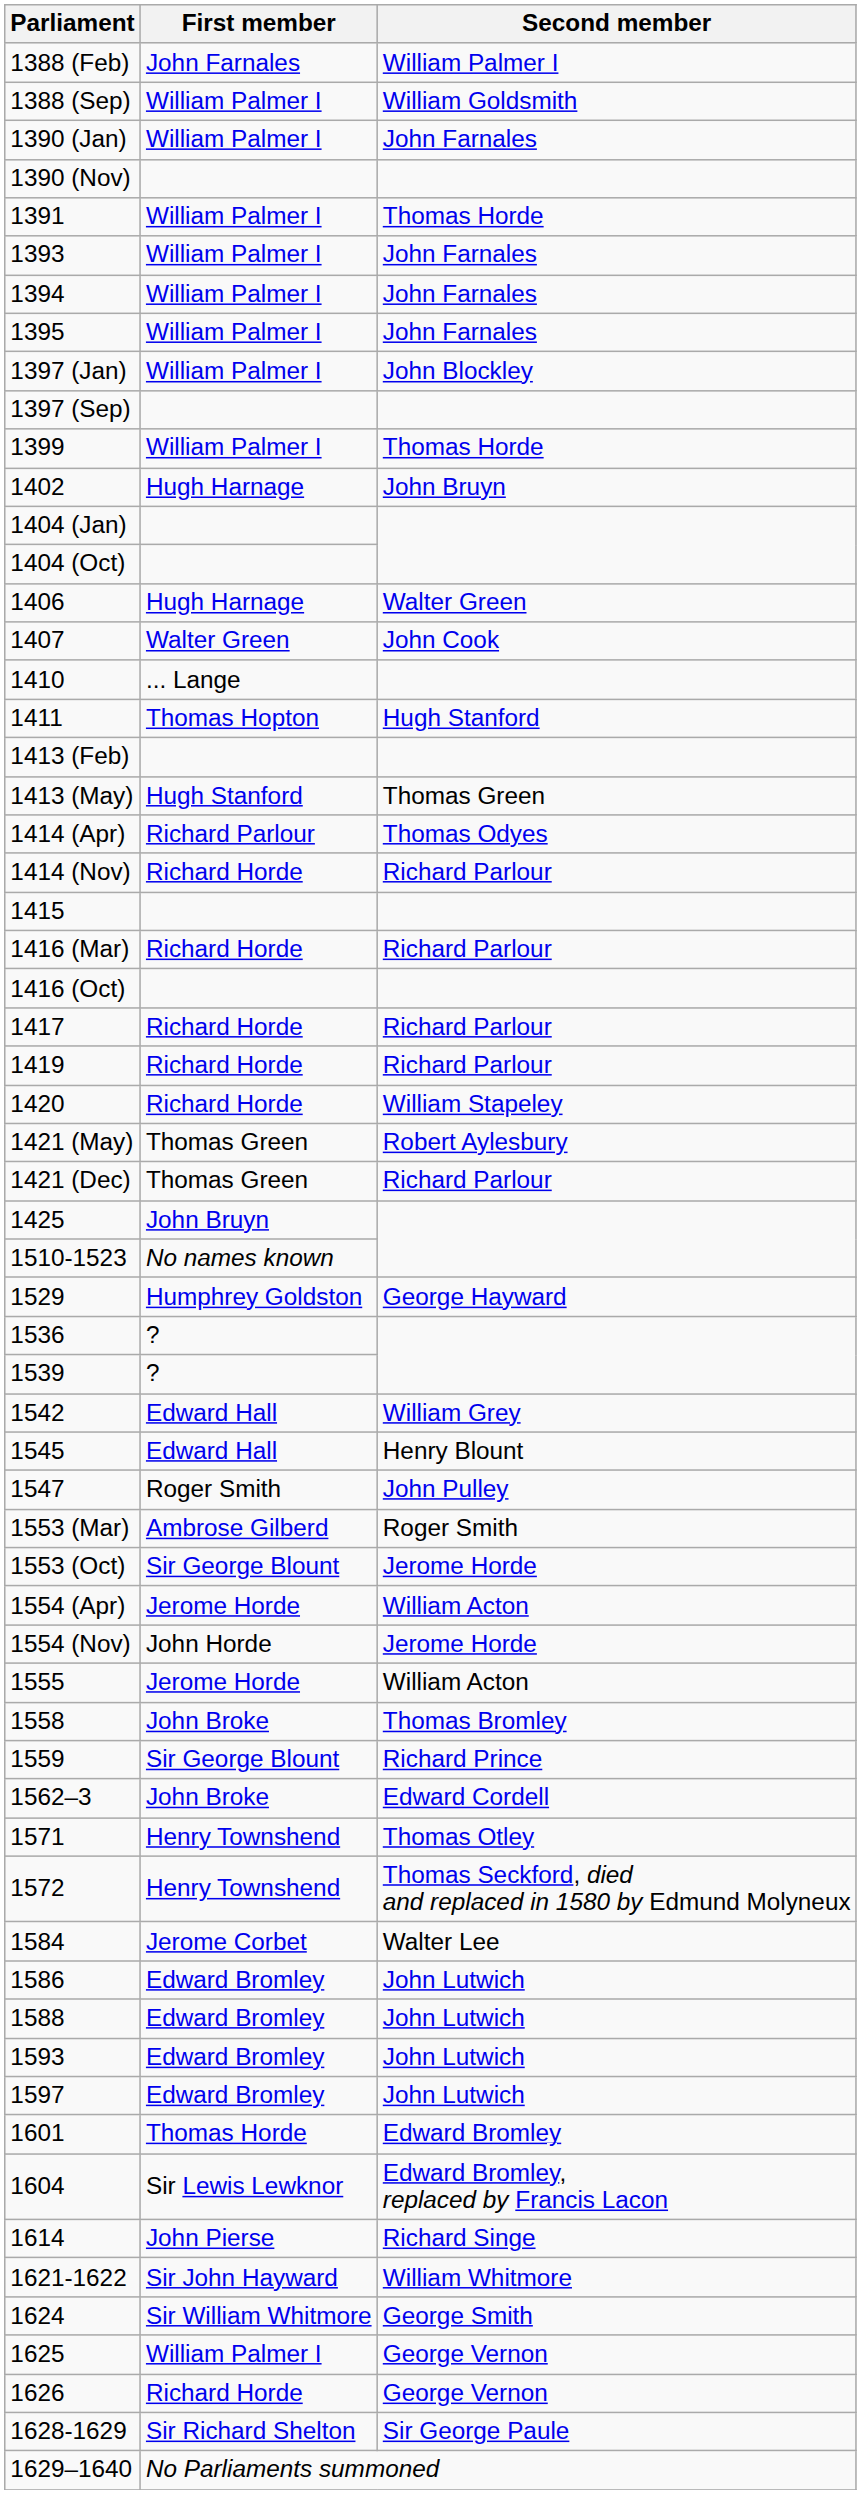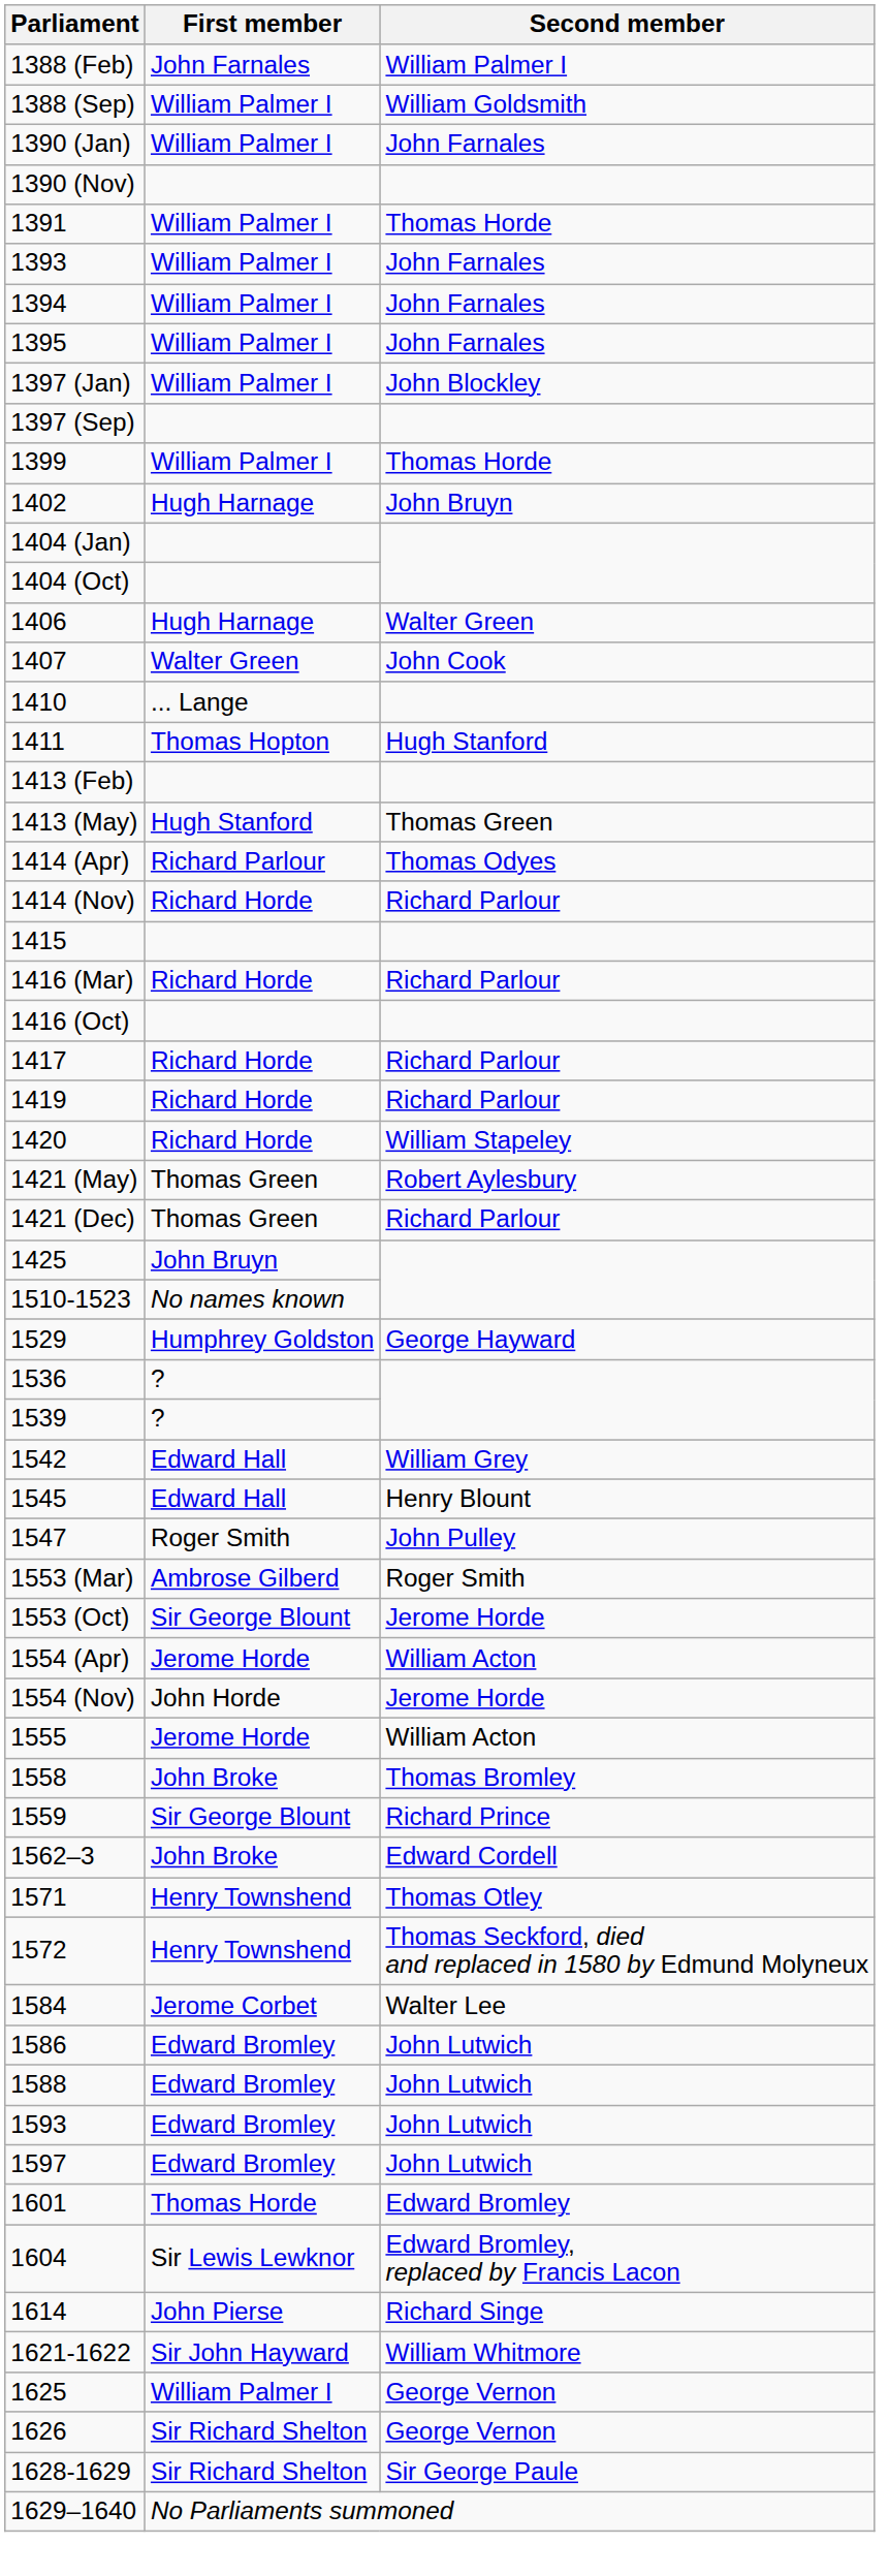- row: 1624 | Sir William Whitmore | George Smith
1626 | First member: Richard Horde -> Sir Richard Shelton
